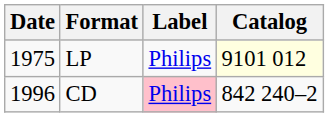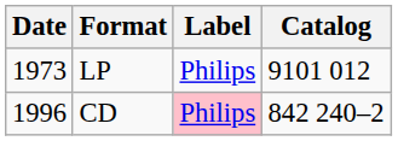LP | Date: 1975 -> 1973
LP | Catalog: lightyellow background -> no background
